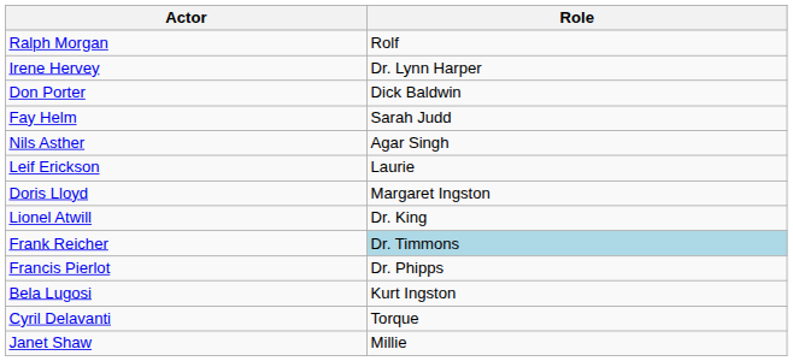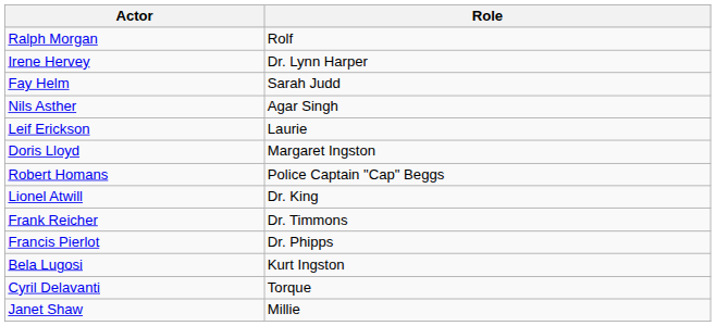- row: Don Porter | Dick Baldwin
+ row: Robert Homans | Police Captain "Cap" Beggs
Frank Reicher | Role: lightblue background -> no background
